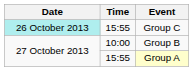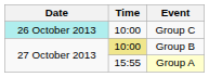Group C | Time: 15:55 -> 10:00
Group B | Time: no background -> khaki background
